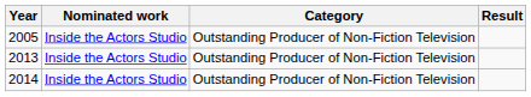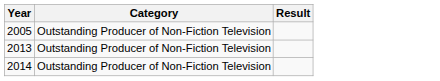- column: Nominated work | Inside the Actors Studio | Inside the Actors Studio | Inside the Actors Studio
